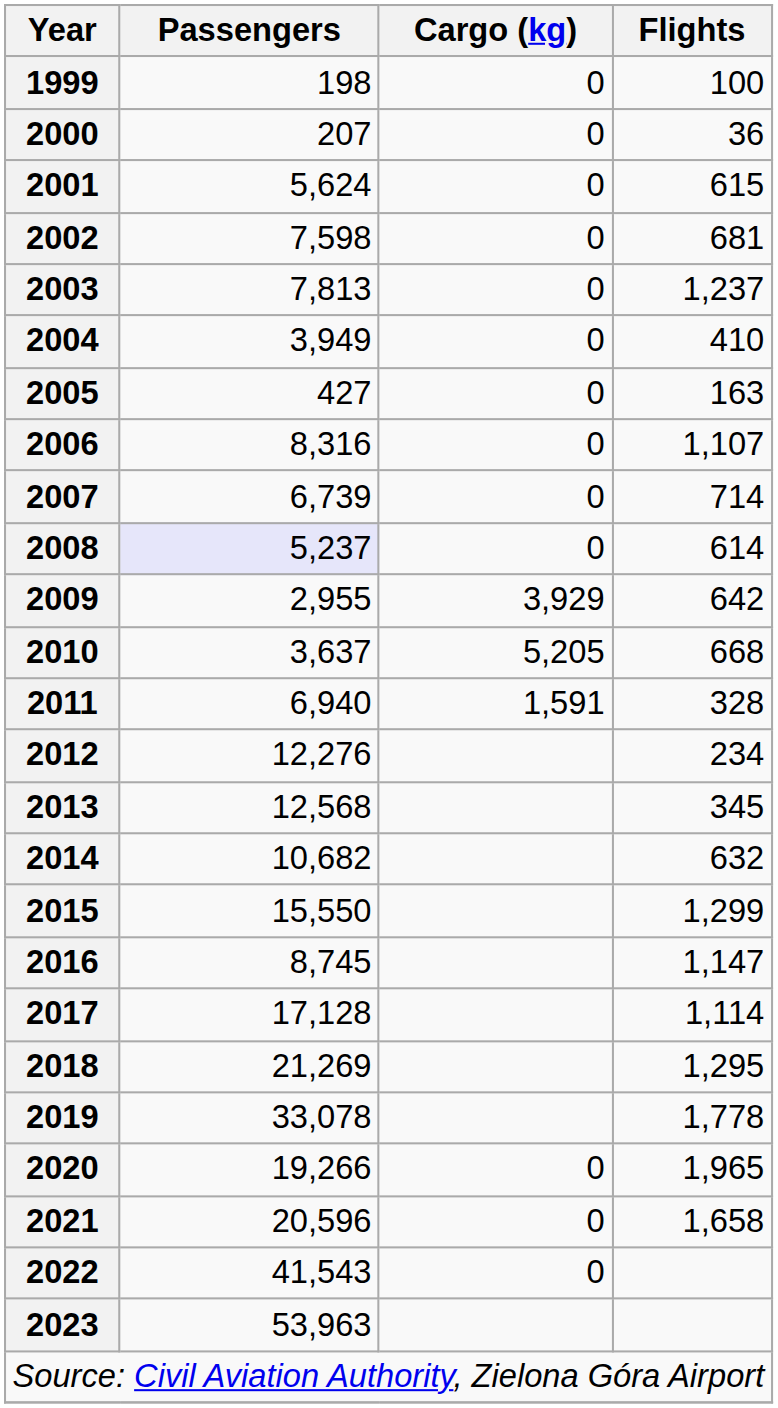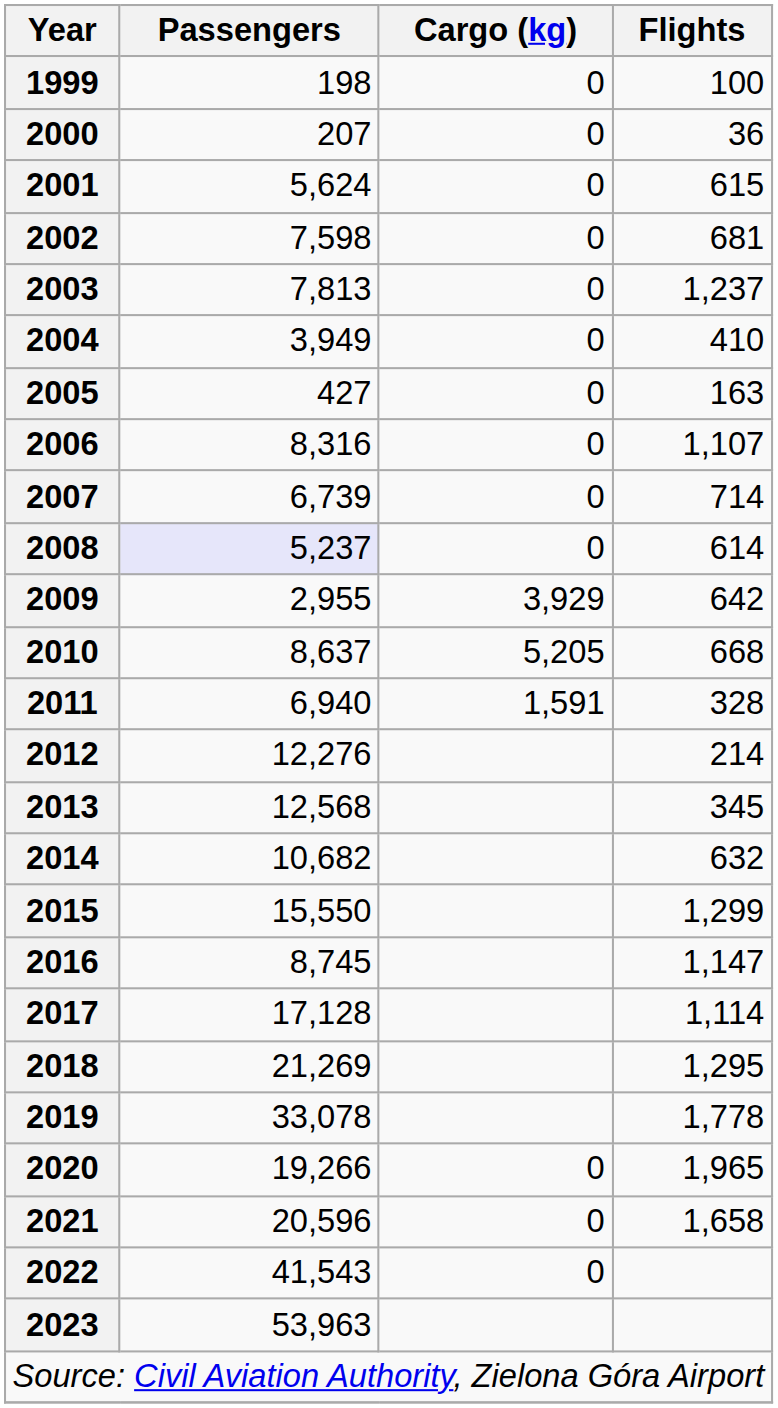2010 | Passengers: 3,637 -> 8,637
2012 | Flights: 234 -> 214
